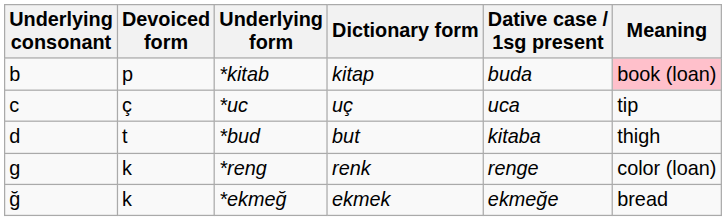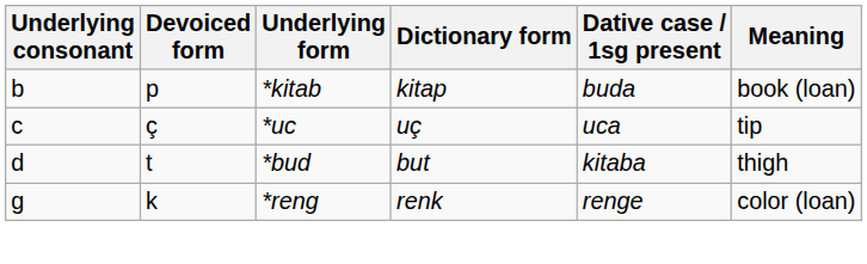*kitab | Meaning: pink background -> no background
- row: ğ | k | *ekmeğ | ekmek | ekmeğe | bread
